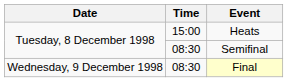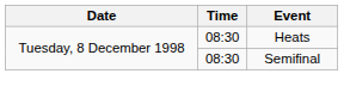Heats | Time: 15:00 -> 08:30
- row: Wednesday, 9 December 1998 | 08:30 | Final
